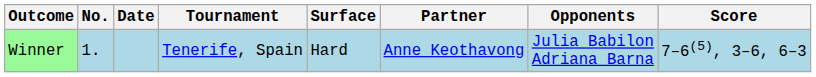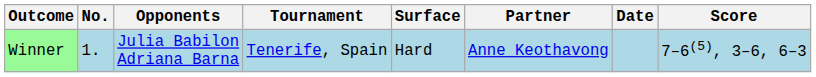columns swapped: Date <-> Opponents
